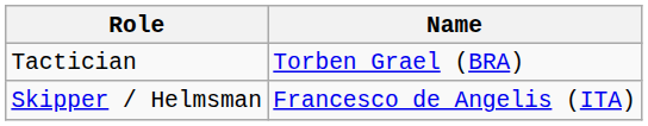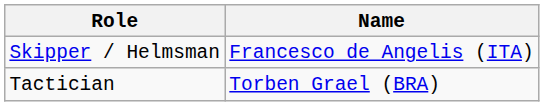rows swapped: Skipper / Helmsman <-> Tactician
